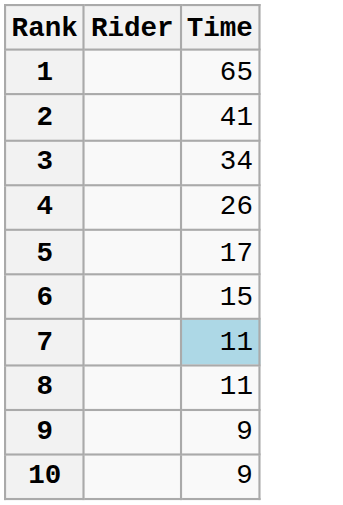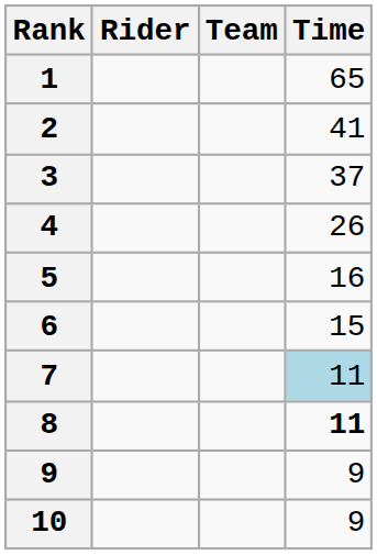+ column: Team
3 | Time: 34 -> 37
5 | Time: 17 -> 16
8 | Time: normal -> bold
